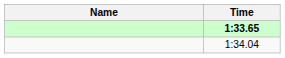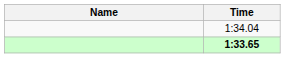rows swapped: 1:33.65 <-> 1:34.04
